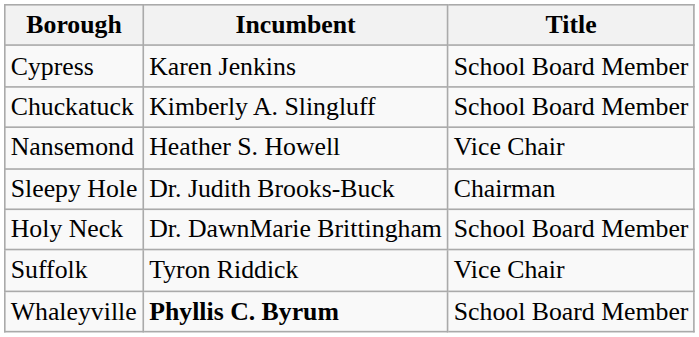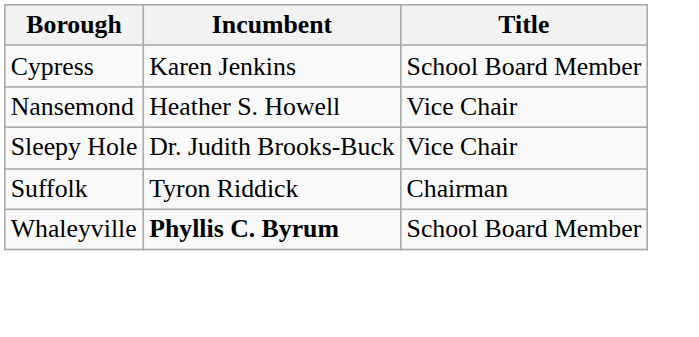- row: Chuckatuck | Kimberly A. Slingluff | School Board Member
Sleepy Hole | Title: Chairman -> Vice Chair
- row: Holy Neck | Dr. DawnMarie Brittingham | School Board Member
Suffolk | Title: Vice Chair -> Chairman
